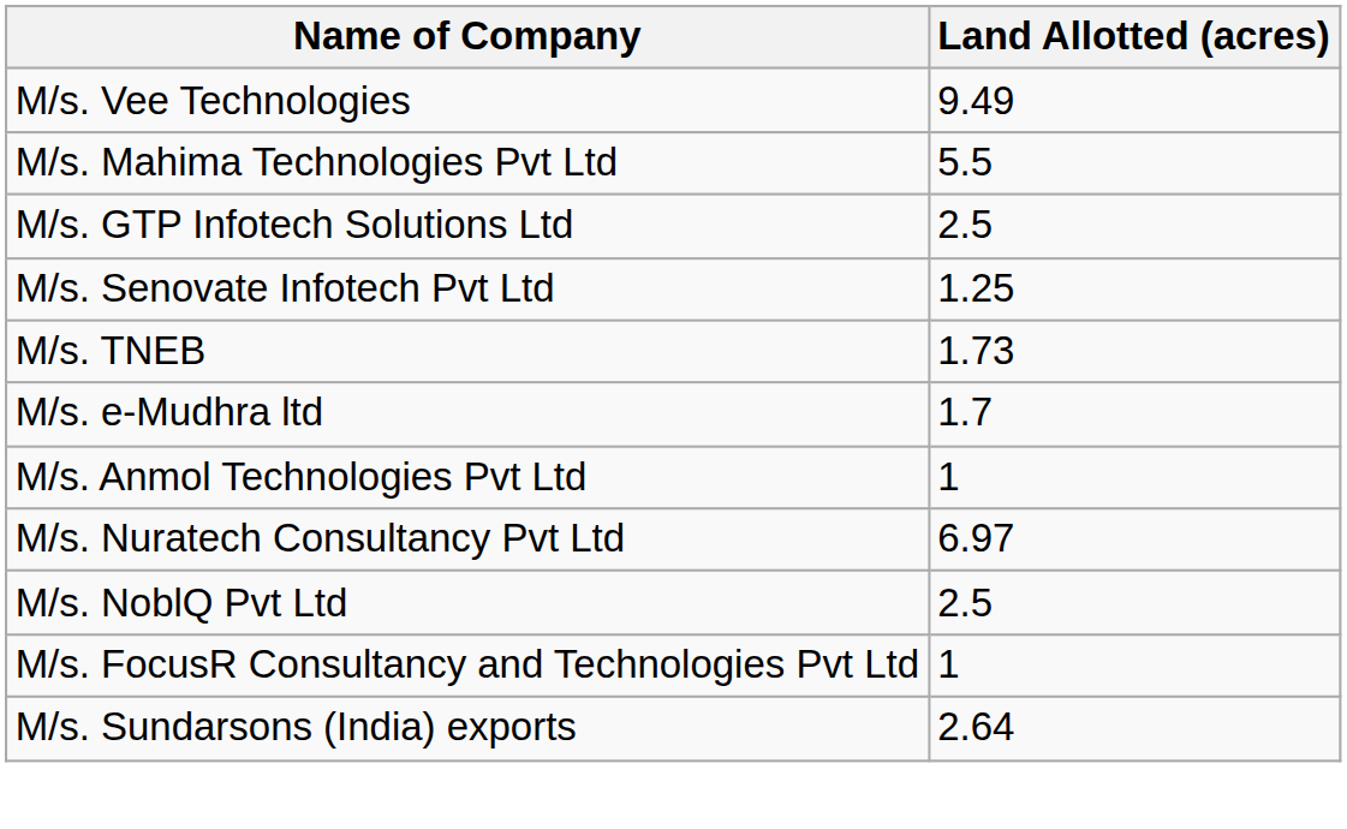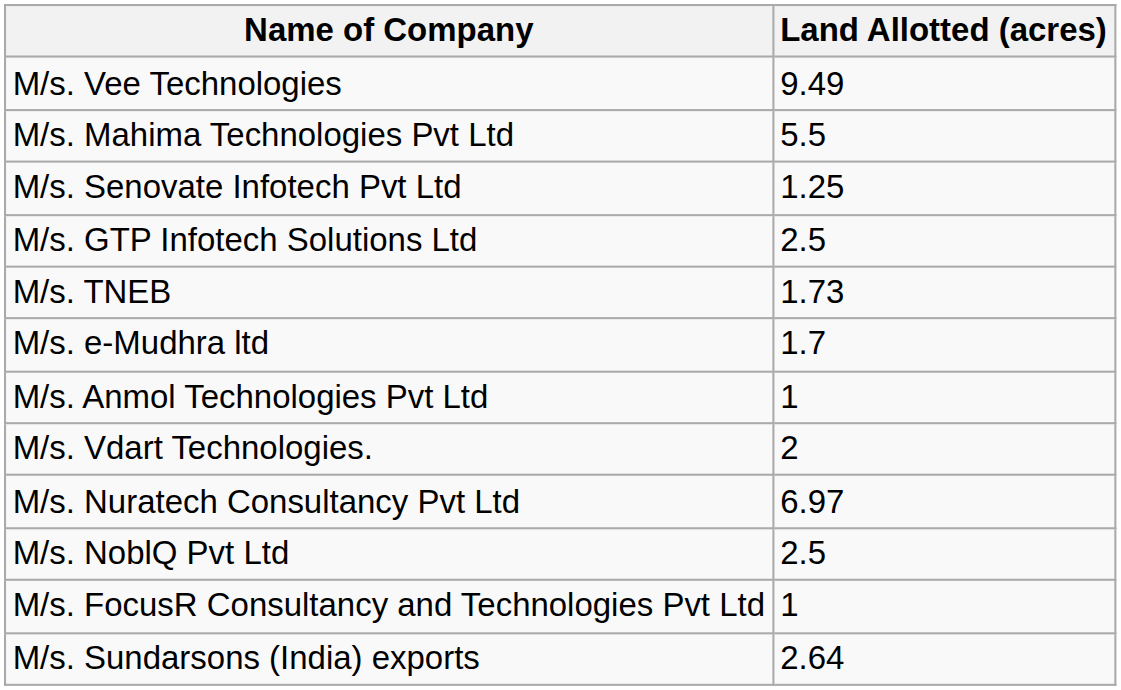rows swapped: M/s. GTP Infotech Solutions Ltd <-> M/s. Senovate Infotech Pvt Ltd
+ row: M/s. Vdart Technologies. | 2
